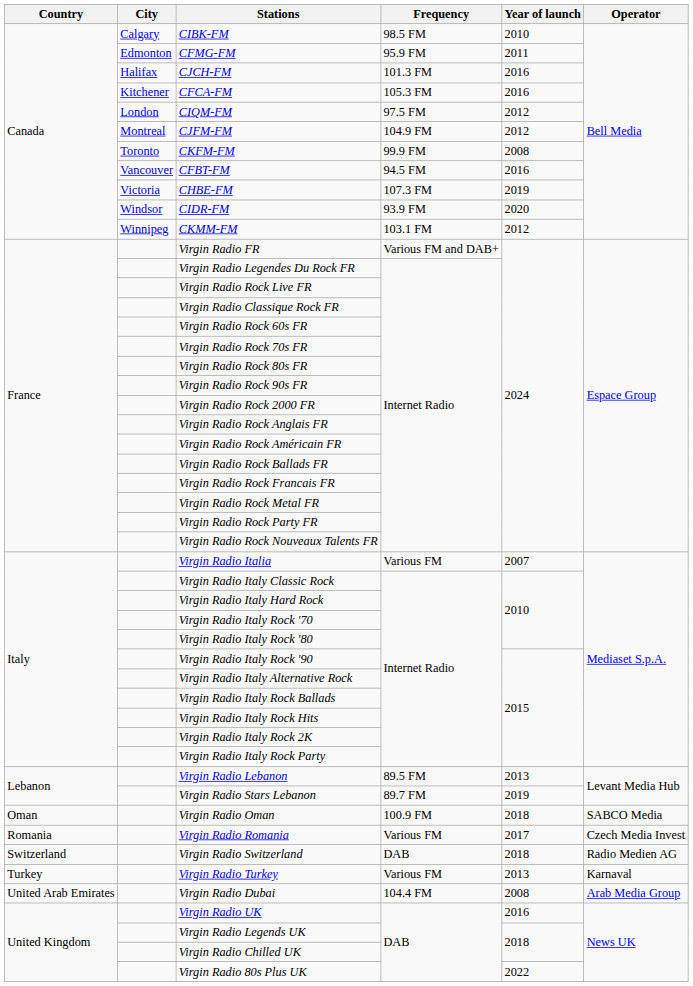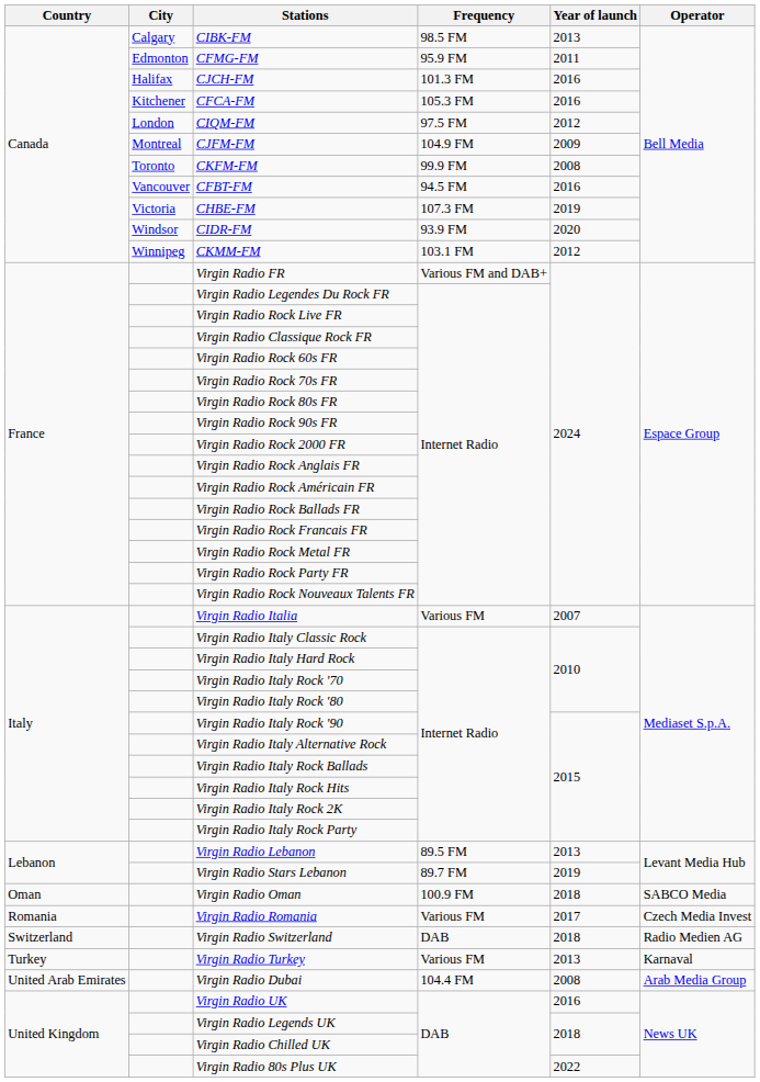CIBK-FM | Year of launch: 2010 -> 2013
CJFM-FM | Year of launch: 2012 -> 2009
